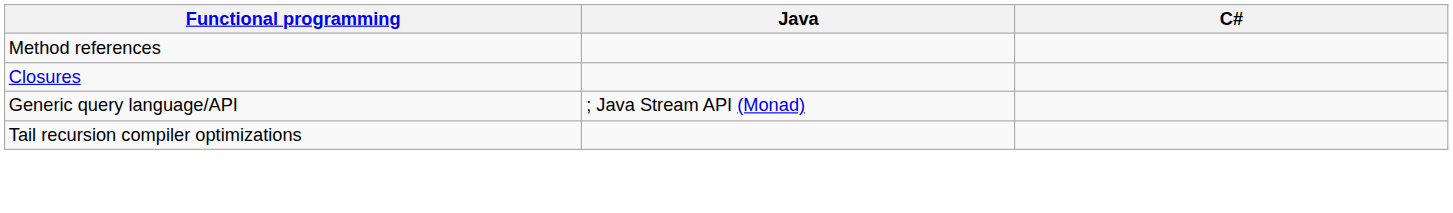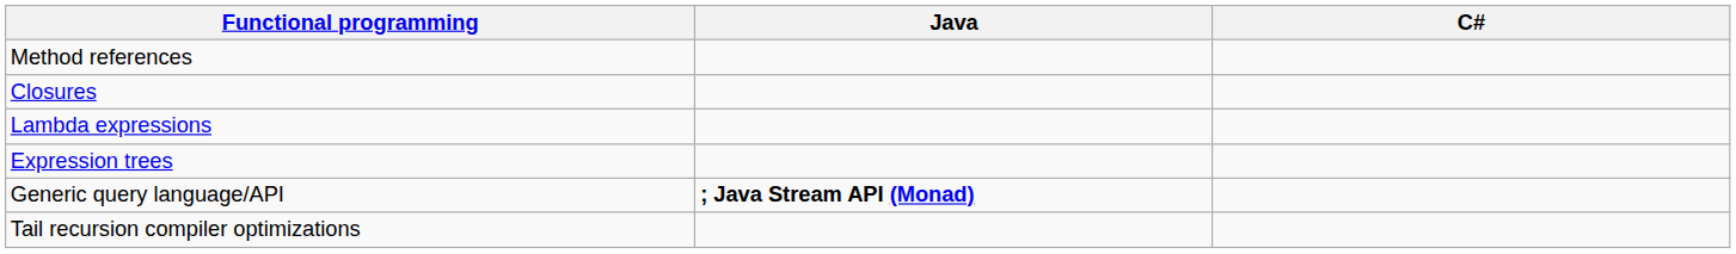+ row: Lambda expressions
+ row: Expression trees
Generic query language/API | Java: normal -> bold
